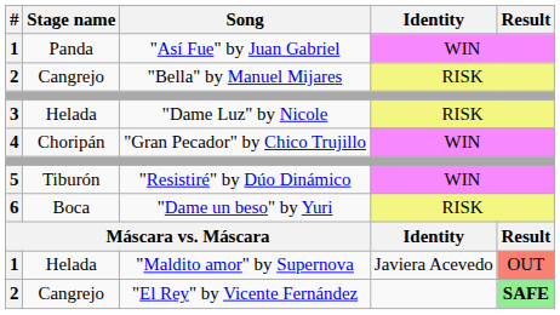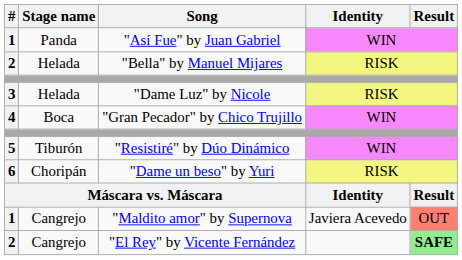"Bella" by Manuel Mijares | Stage name: Cangrejo -> Helada
"Gran Pecador" by Chico Trujillo | Stage name: Choripán -> Boca
"Dame un beso" by Yuri | Stage name: Boca -> Choripán
"Maldito amor" by Supernova | Stage name: Helada -> Cangrejo
